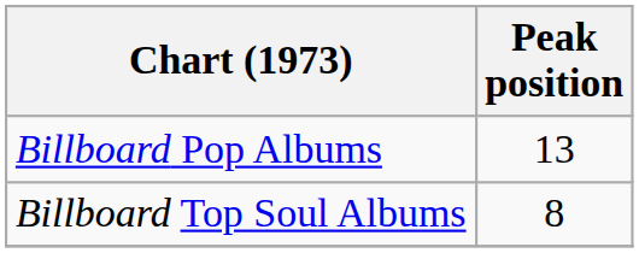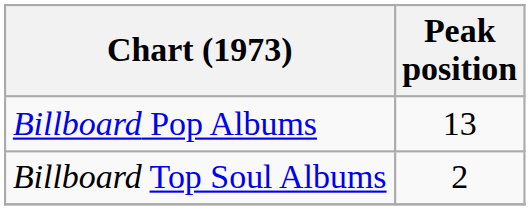Billboard Top Soul Albums | Peak position: 8 -> 2
